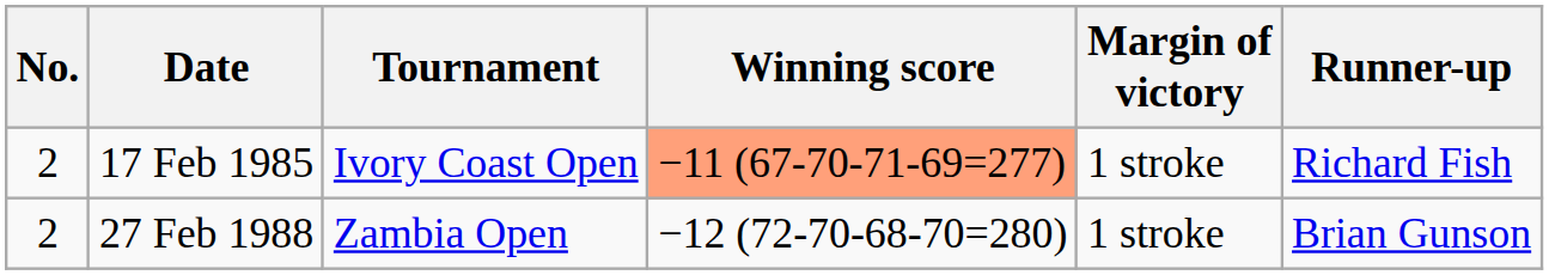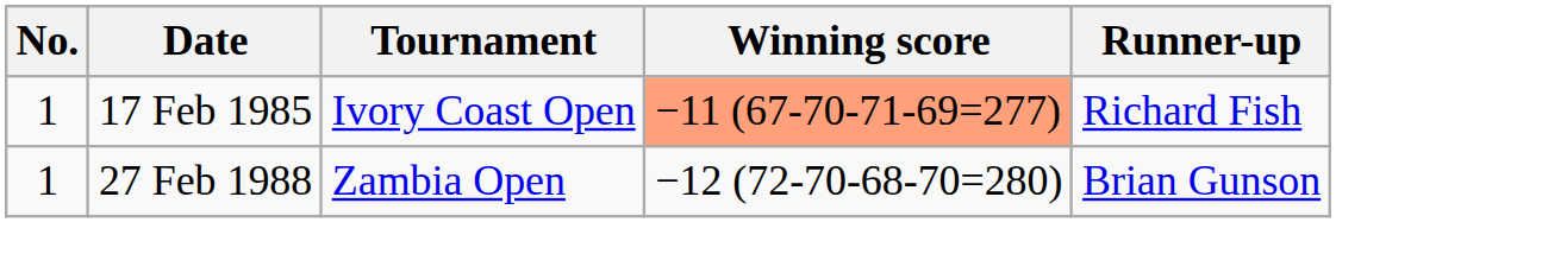- column: Margin of victory | 1 stroke | 1 stroke
17 Feb 1985 | No.: 2 -> 1
27 Feb 1988 | No.: 2 -> 1
